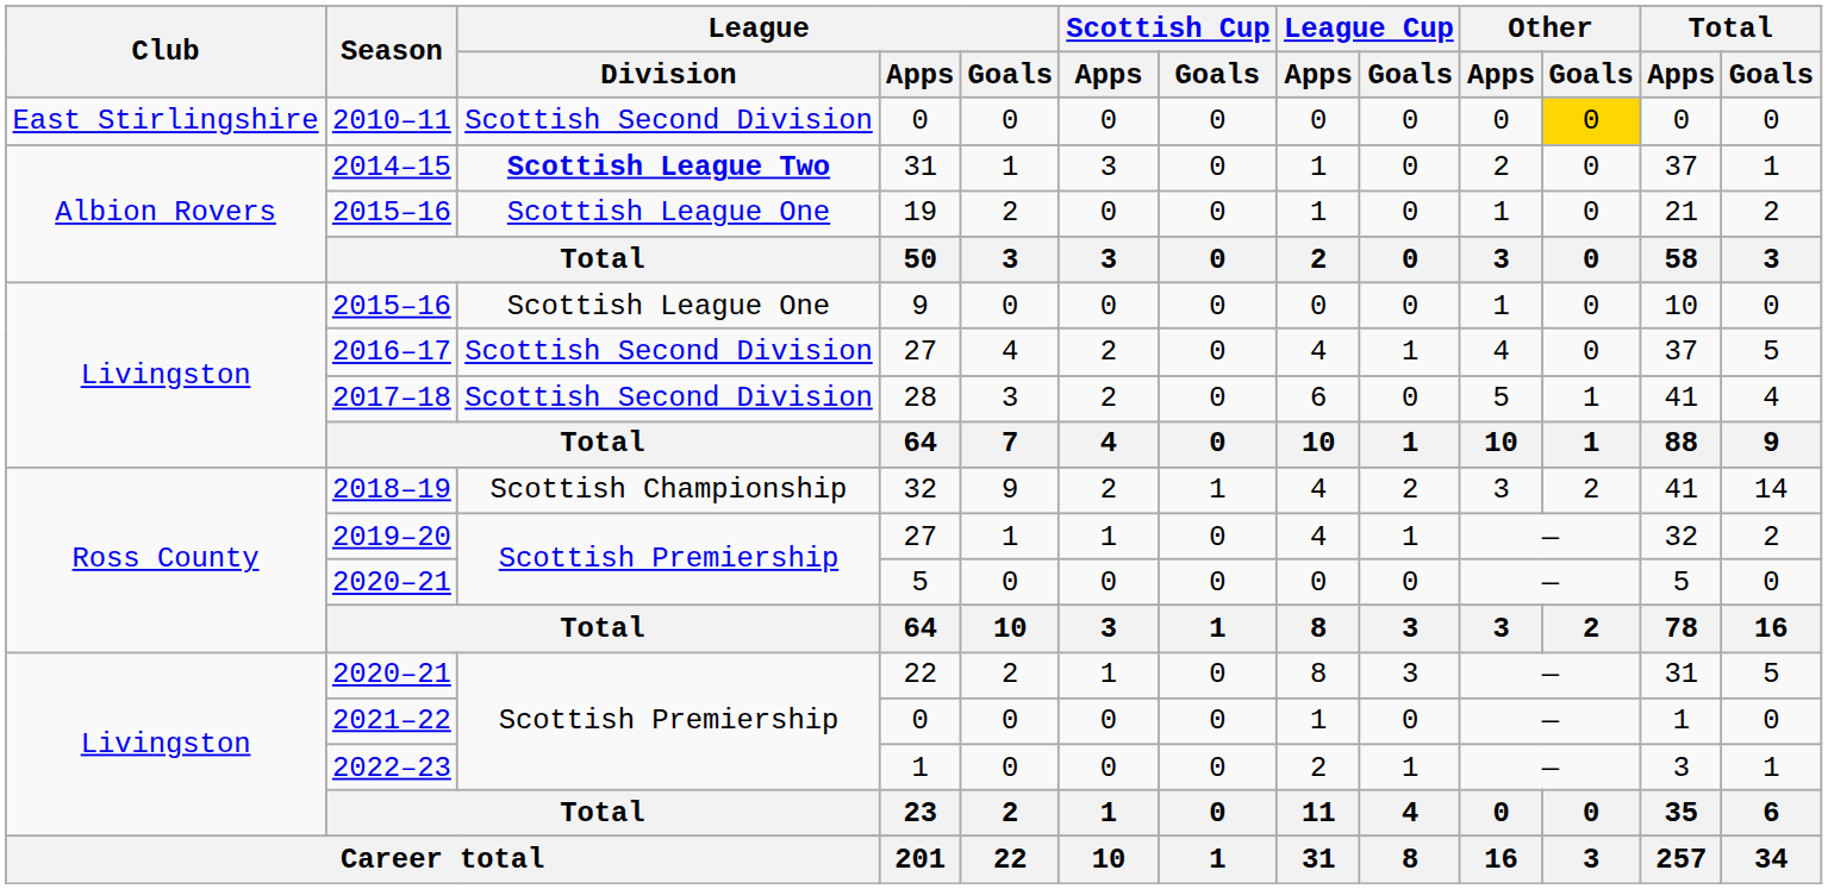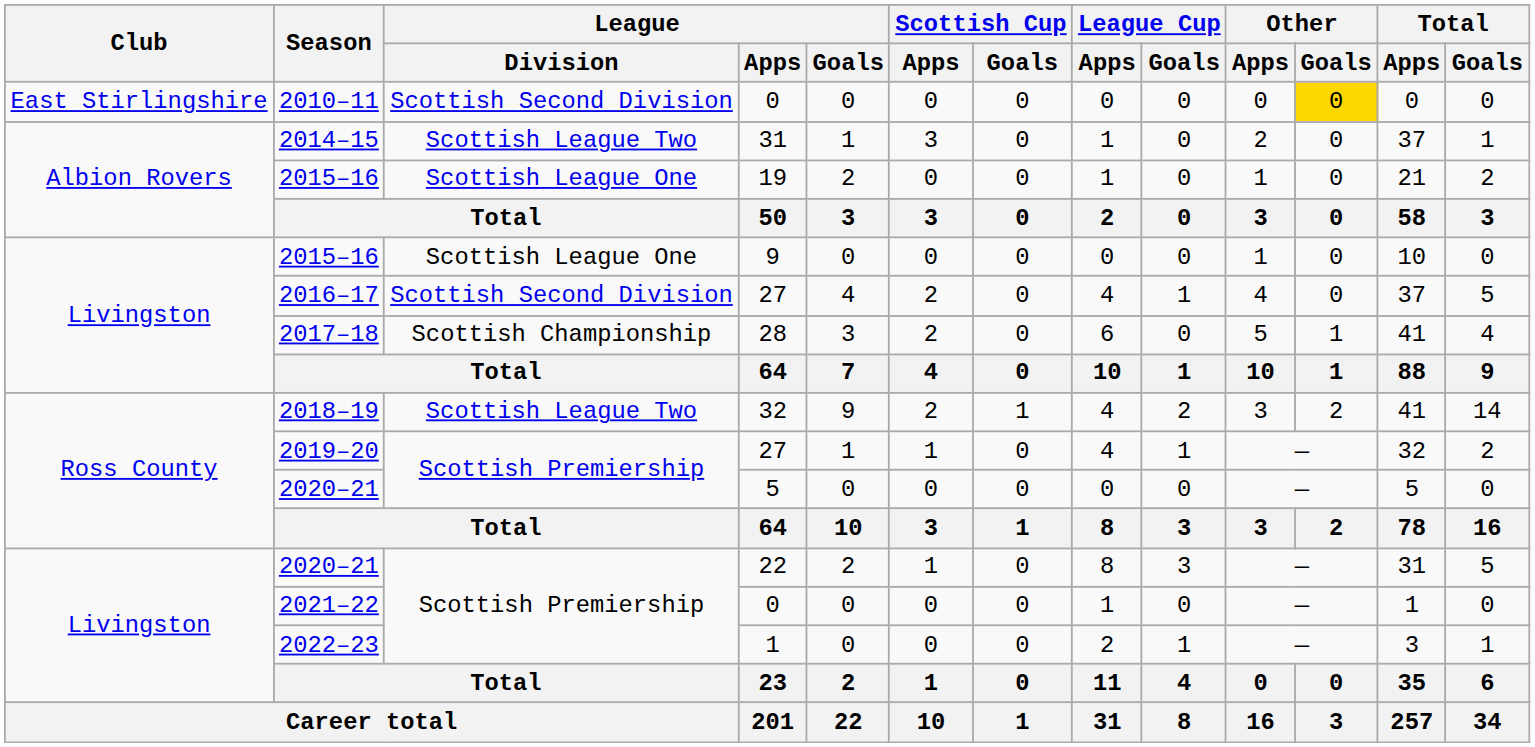2014–15 | League / Division: bold -> normal
2017–18 | League / Division: Scottish Second Division -> Scottish Championship
2018–19 | League / Division: Scottish Championship -> Scottish League Two
